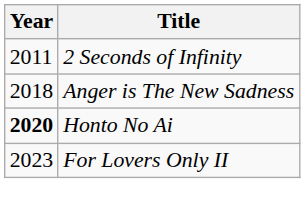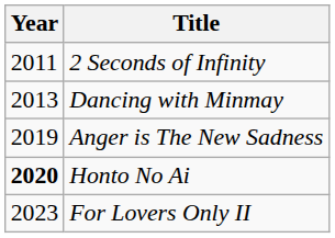+ row: 2013 | Dancing with Minmay
Anger is The New Sadness | Year: 2018 -> 2019
